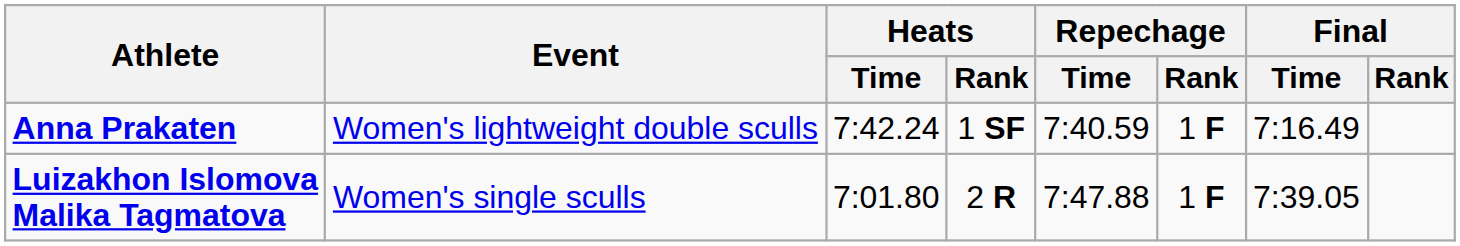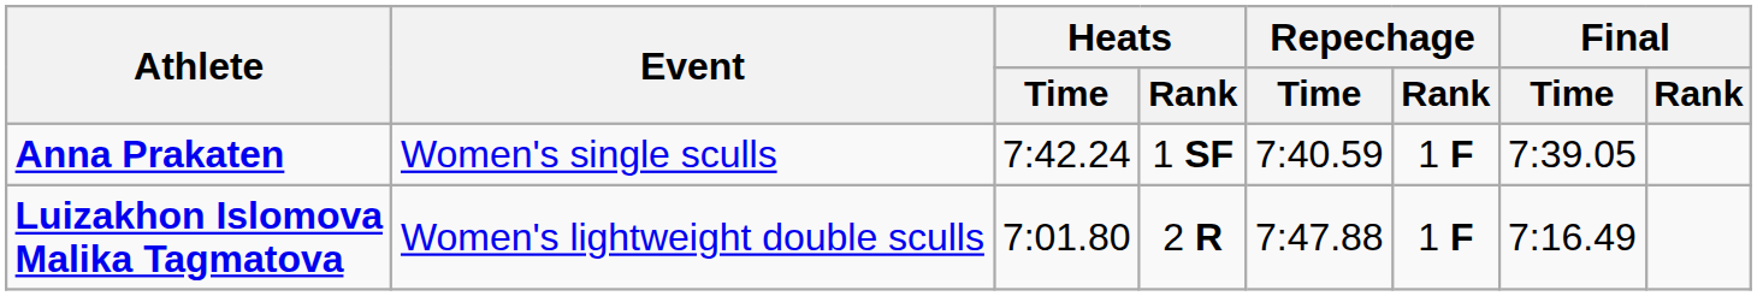Anna Prakaten | Event: Women's lightweight double sculls -> Women's single sculls
Anna Prakaten | Final / Time: 7:16.49 -> 7:39.05
Luizakhon Islomova Malika Tagmatova | Event: Women's single sculls -> Women's lightweight double sculls
Luizakhon Islomova Malika Tagmatova | Final / Time: 7:39.05 -> 7:16.49
